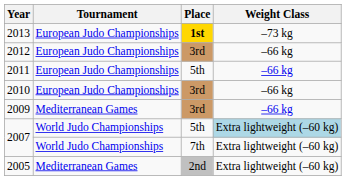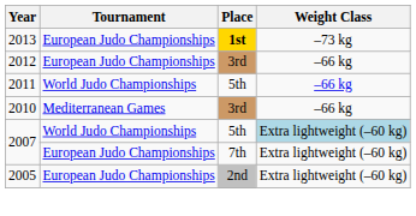2011 | Tournament: European Judo Championships -> World Judo Championships
2010 | Tournament: European Judo Championships -> Mediterranean Games
- row: 2009 | Mediterranean Games | 3rd | –66 kg
2007 / 7th | Tournament: World Judo Championships -> European Judo Championships
2005 | Tournament: Mediterranean Games -> European Judo Championships
